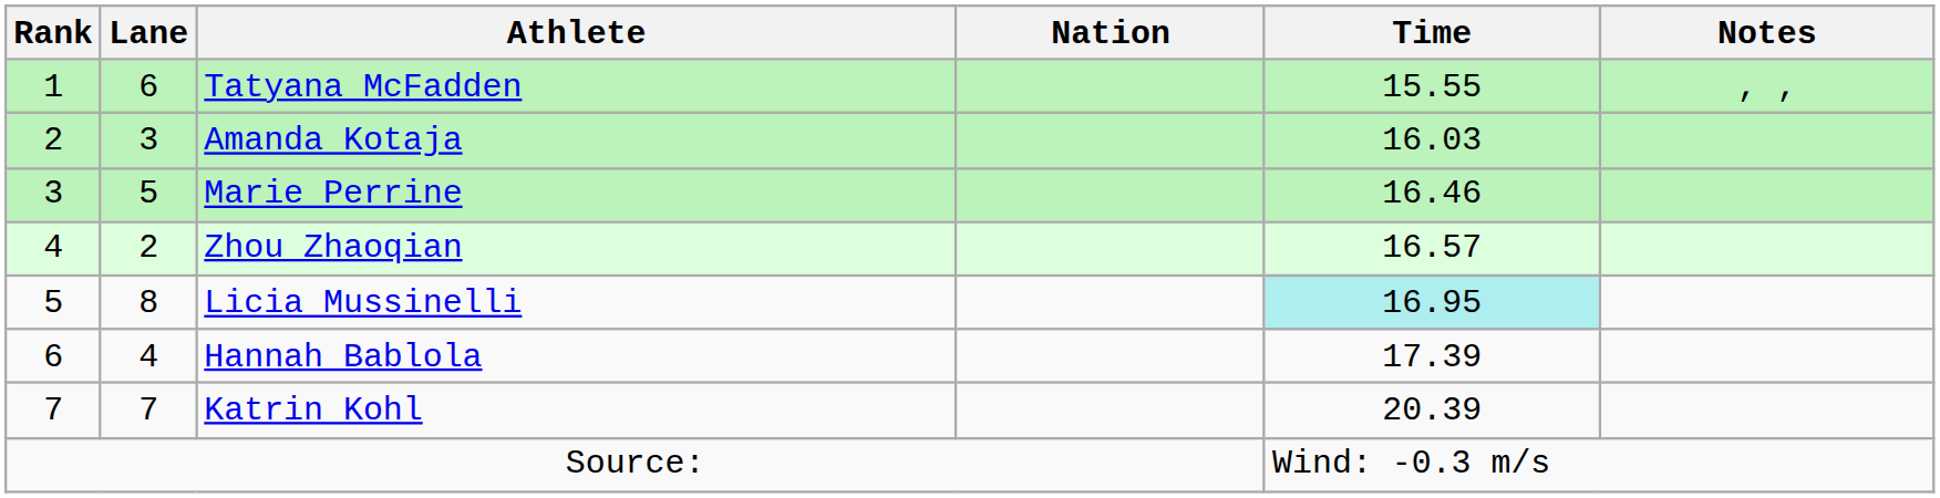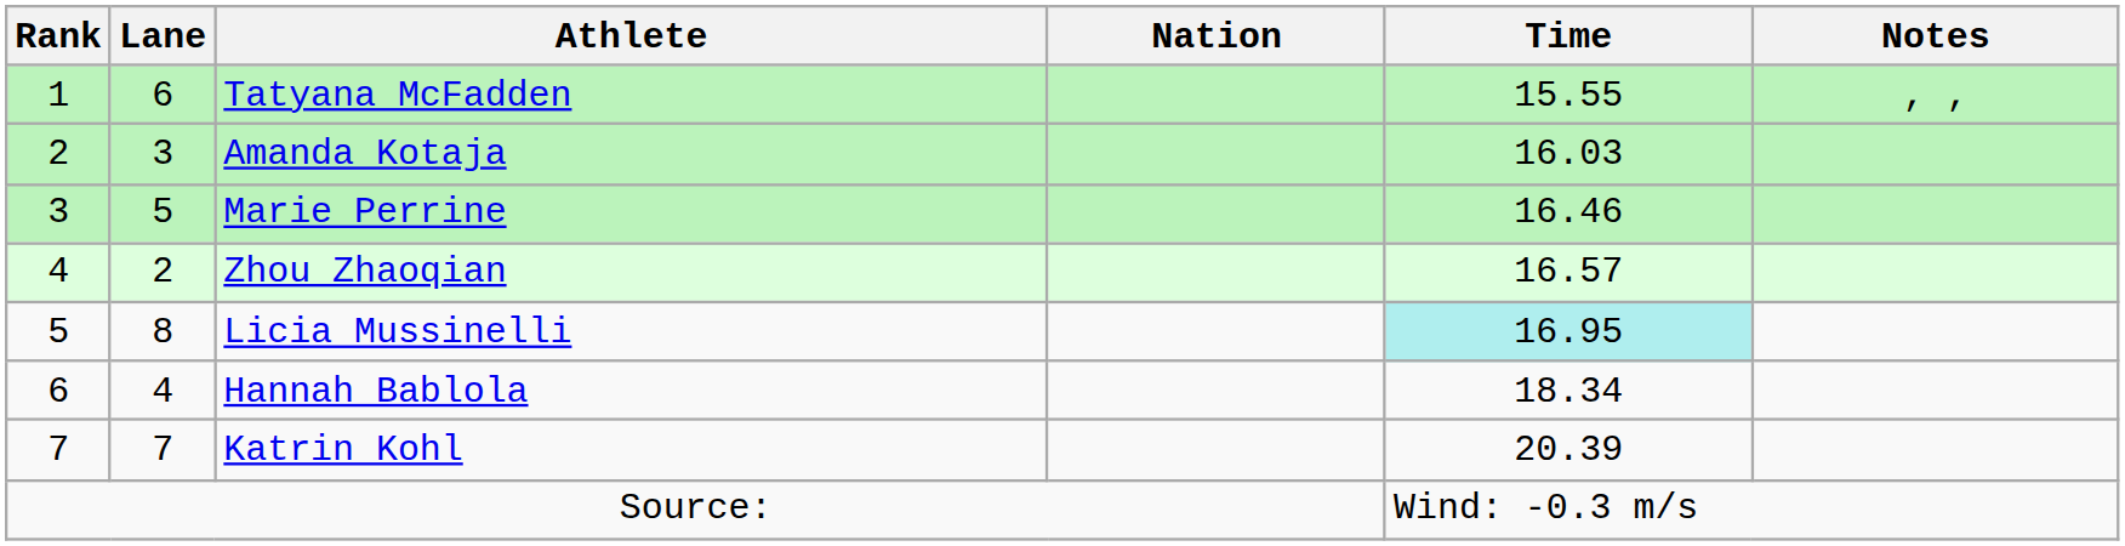Hannah Bablola | Time: 17.39 -> 18.34
